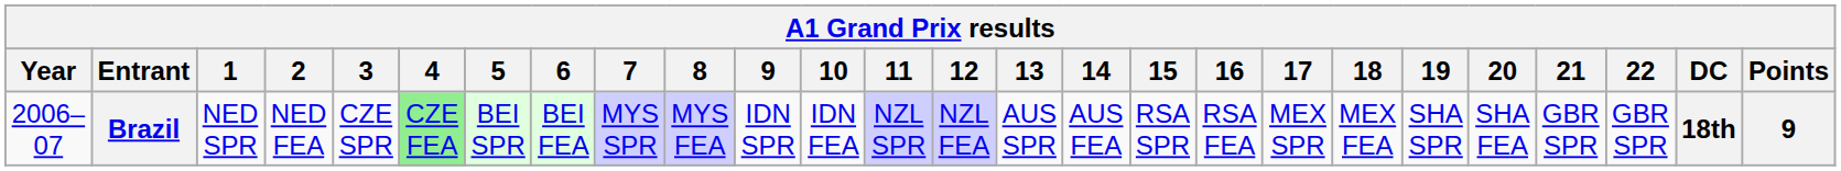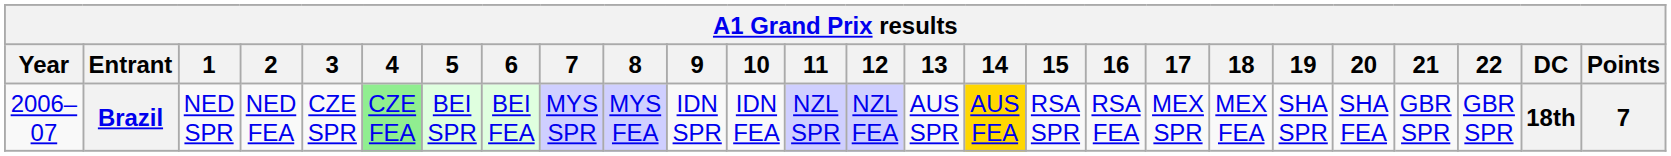Brazil | 14: no background -> gold background
Brazil | Points: 9 -> 7
